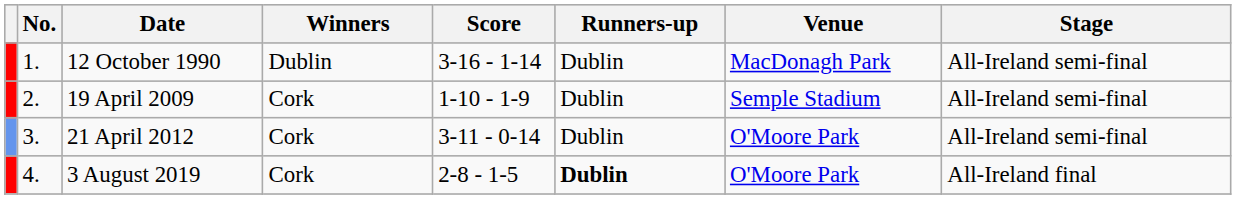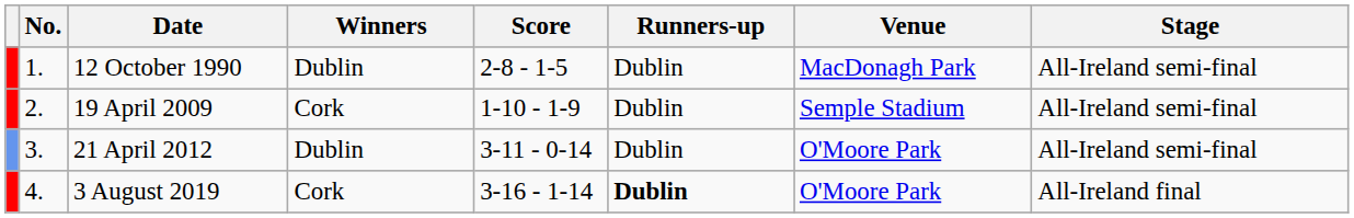12 October 1990 | Score: 3-16 - 1-14 -> 2-8 - 1-5
21 April 2012 | Winners: Cork -> Dublin
3 August 2019 | Score: 2-8 - 1-5 -> 3-16 - 1-14
